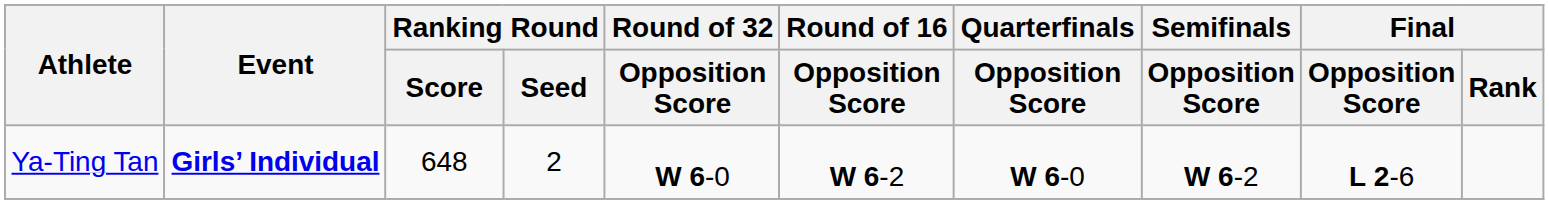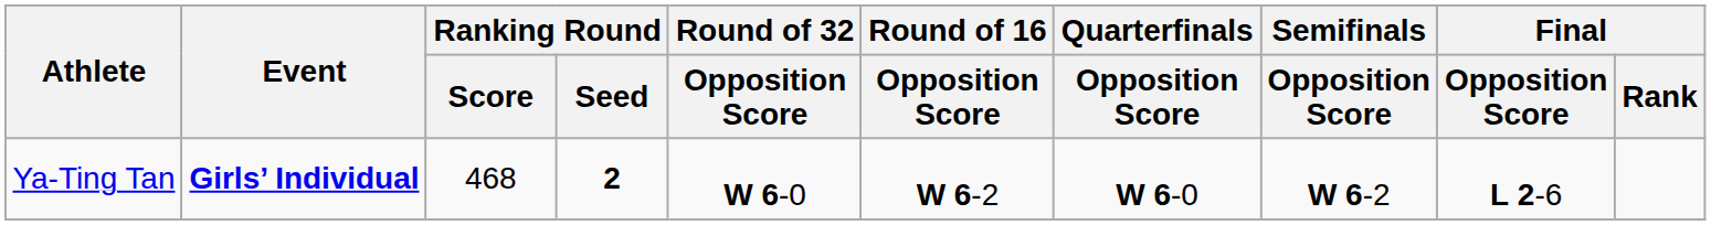Ya-Ting Tan | Ranking Round / Score: 648 -> 468
Ya-Ting Tan | Ranking Round / Seed: normal -> bold
